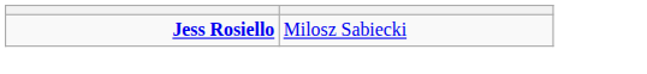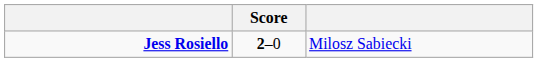+ column: Score | 2–0
